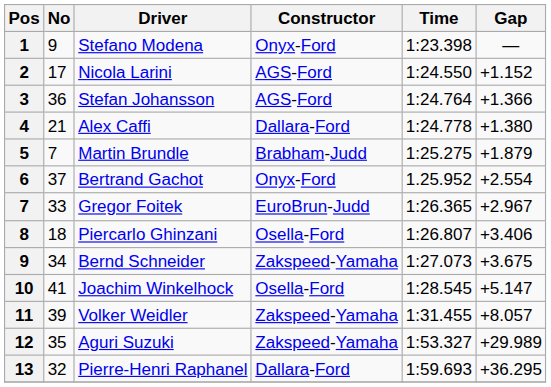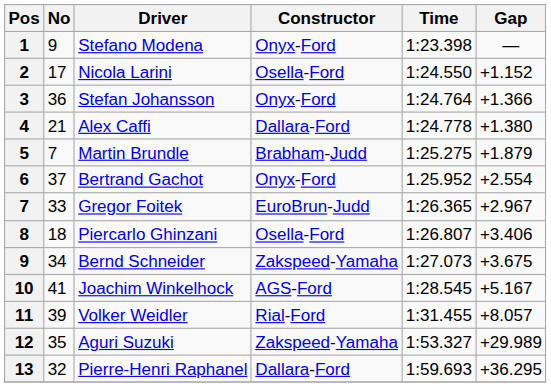Nicola Larini | Constructor: AGS-Ford -> Osella-Ford
Stefan Johansson | Constructor: AGS-Ford -> Onyx-Ford
Joachim Winkelhock | Constructor: Osella-Ford -> AGS-Ford
Joachim Winkelhock | Gap: +5.147 -> +5.167
Volker Weidler | Constructor: Zakspeed-Yamaha -> Rial-Ford
